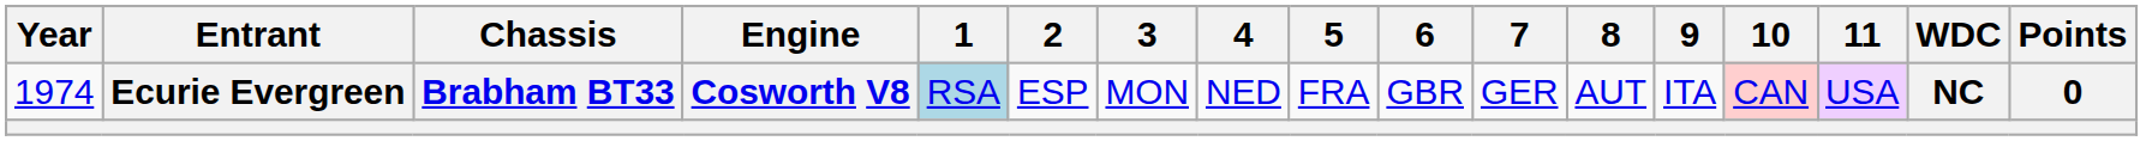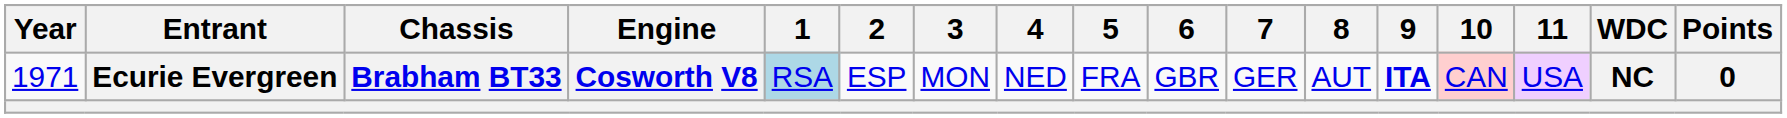Ecurie Evergreen | Year: 1974 -> 1971
Ecurie Evergreen | 9: normal -> bold
